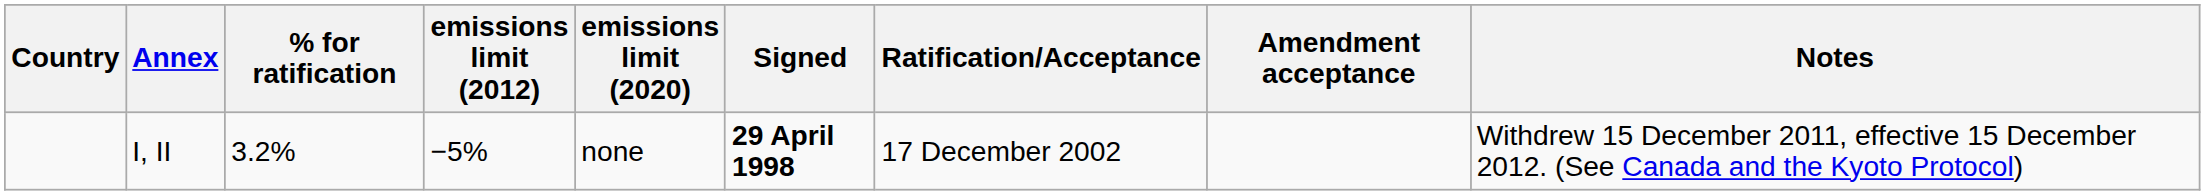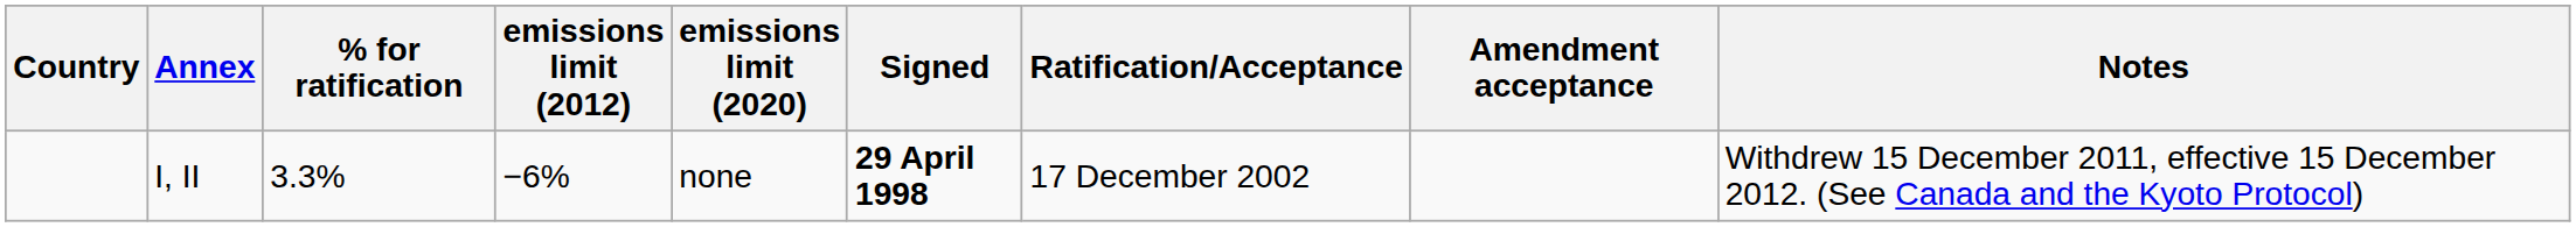I, II | % for ratification: 3.2% -> 3.3%
I, II | emissions limit (2012): −5% -> −6%
